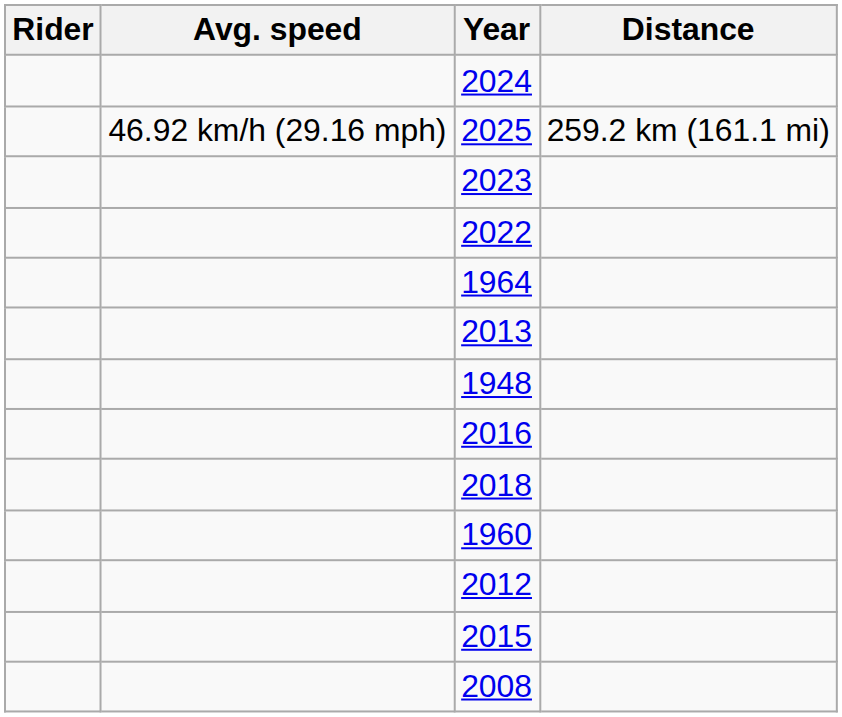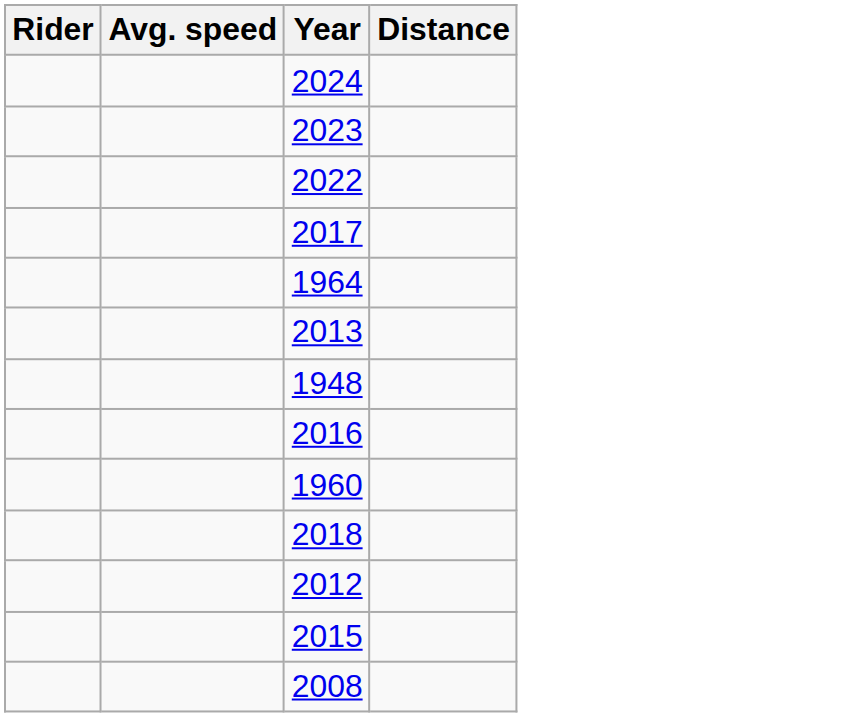- row: 46.92 km/h (29.16 mph) | 2025 | 259.2 km (161.1 mi)
+ row: 2017
rows swapped: 2018 <-> 1960
